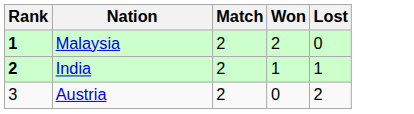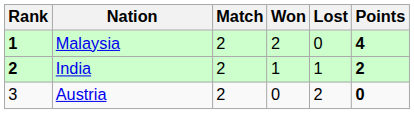+ column: Points | 4 | 2 | 0
